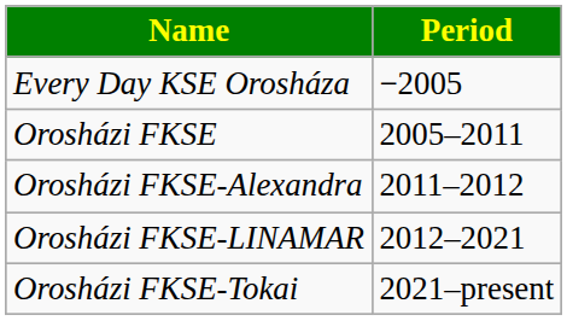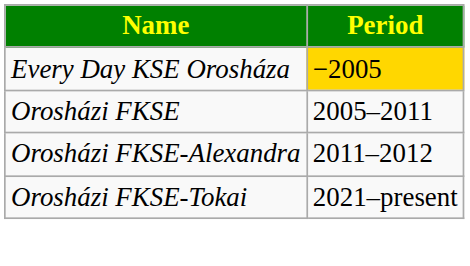Every Day KSE Orosháza | Period: no background -> gold background
- row: Orosházi FKSE-LINAMAR | 2012–2021
